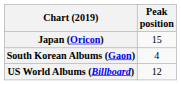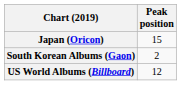South Korean Albums (Gaon) | Peak position: 4 -> 2
